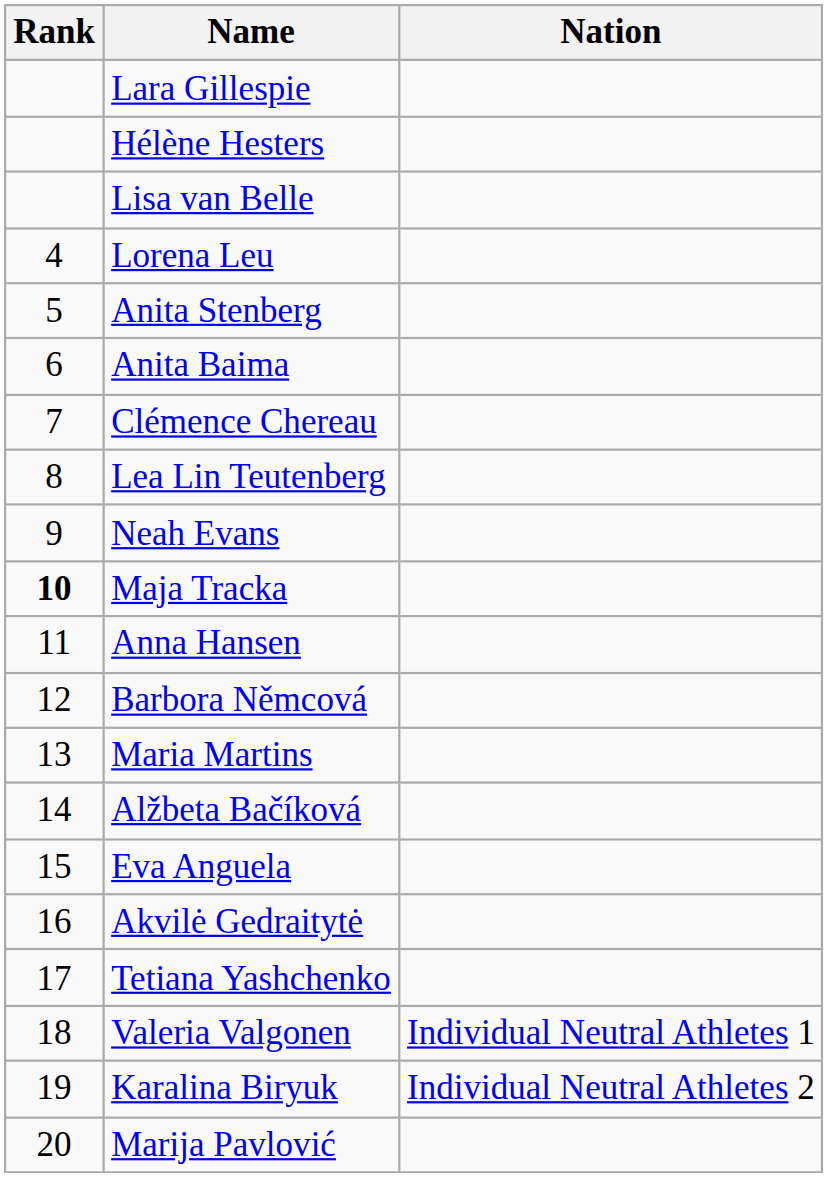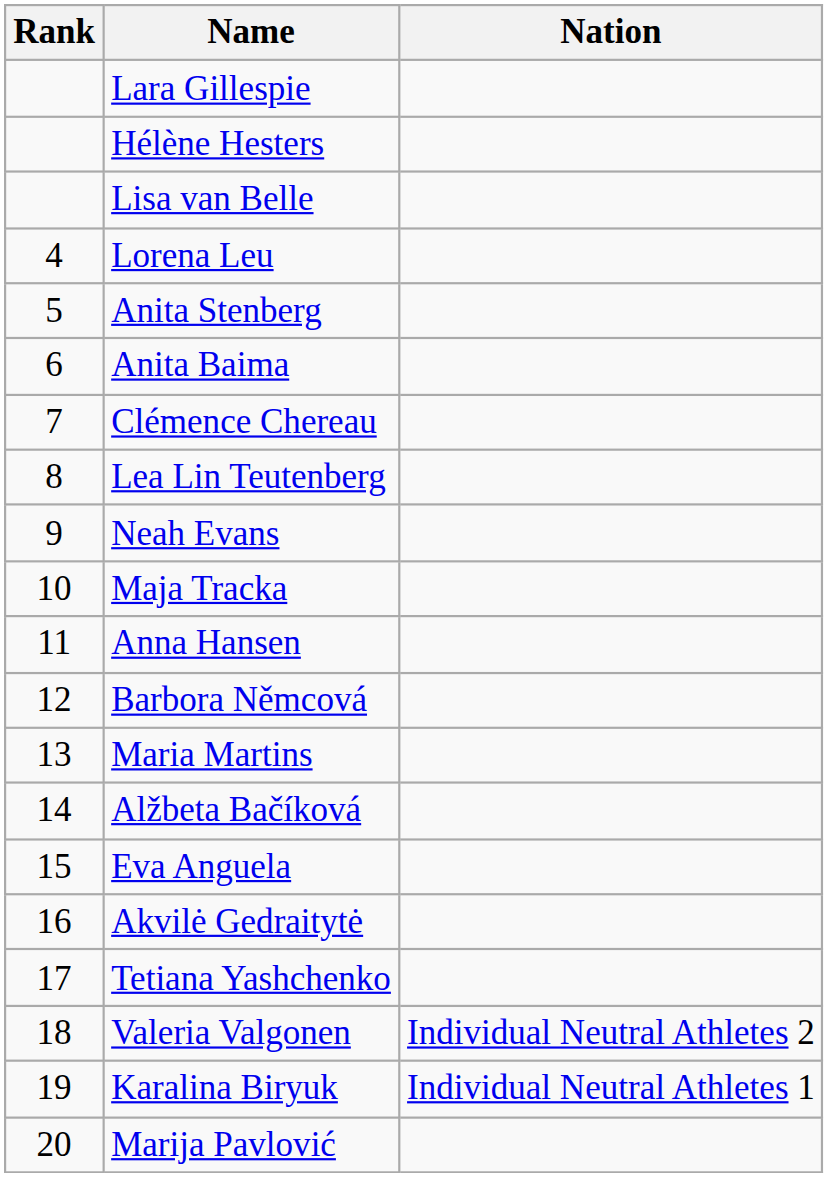Maja Tracka | Rank: bold -> normal
Valeria Valgonen | Nation: Individual Neutral Athletes 1 -> Individual Neutral Athletes 2
Karalina Biryuk | Nation: Individual Neutral Athletes 2 -> Individual Neutral Athletes 1
